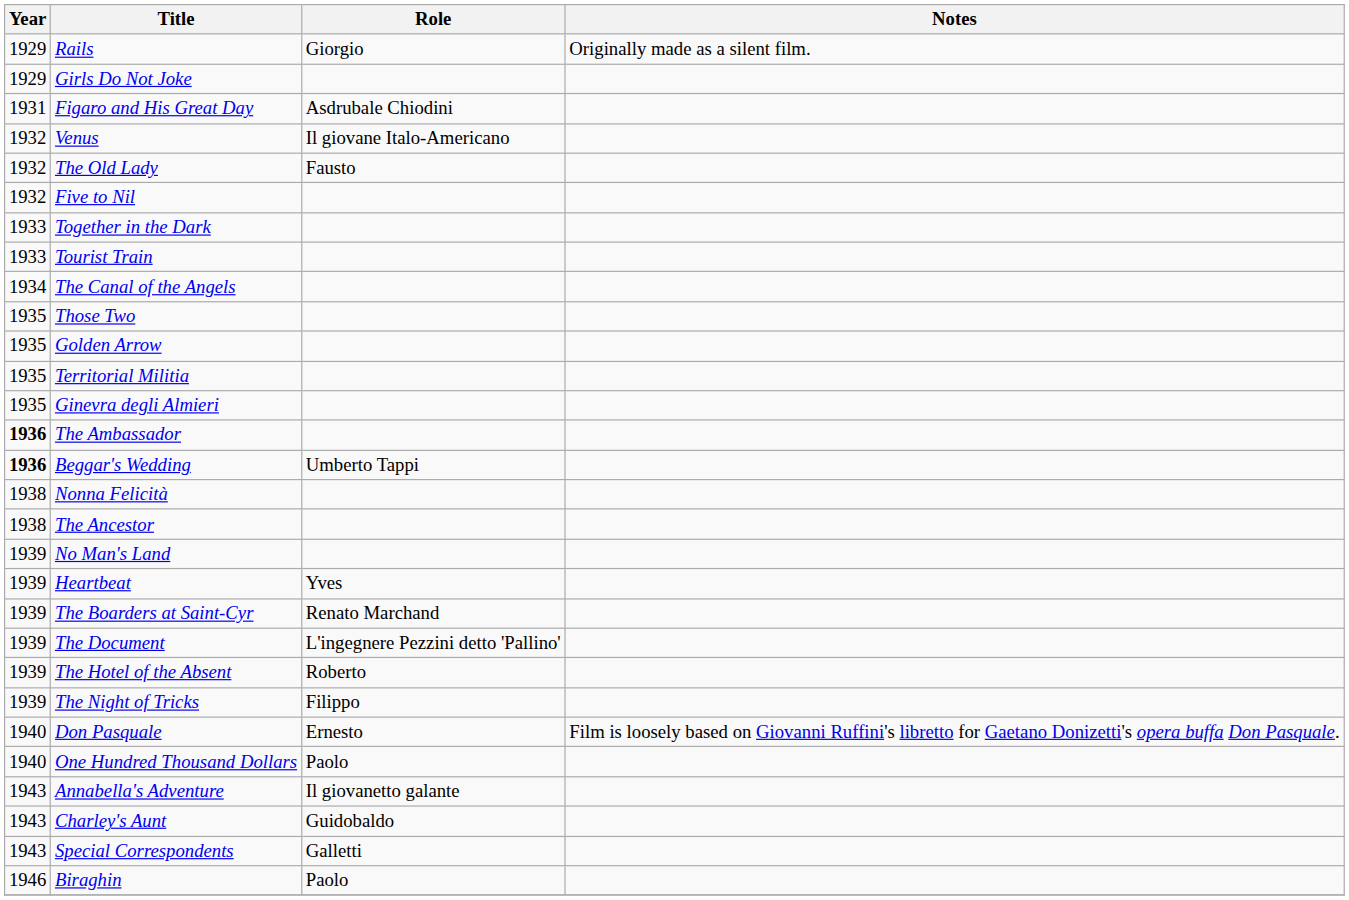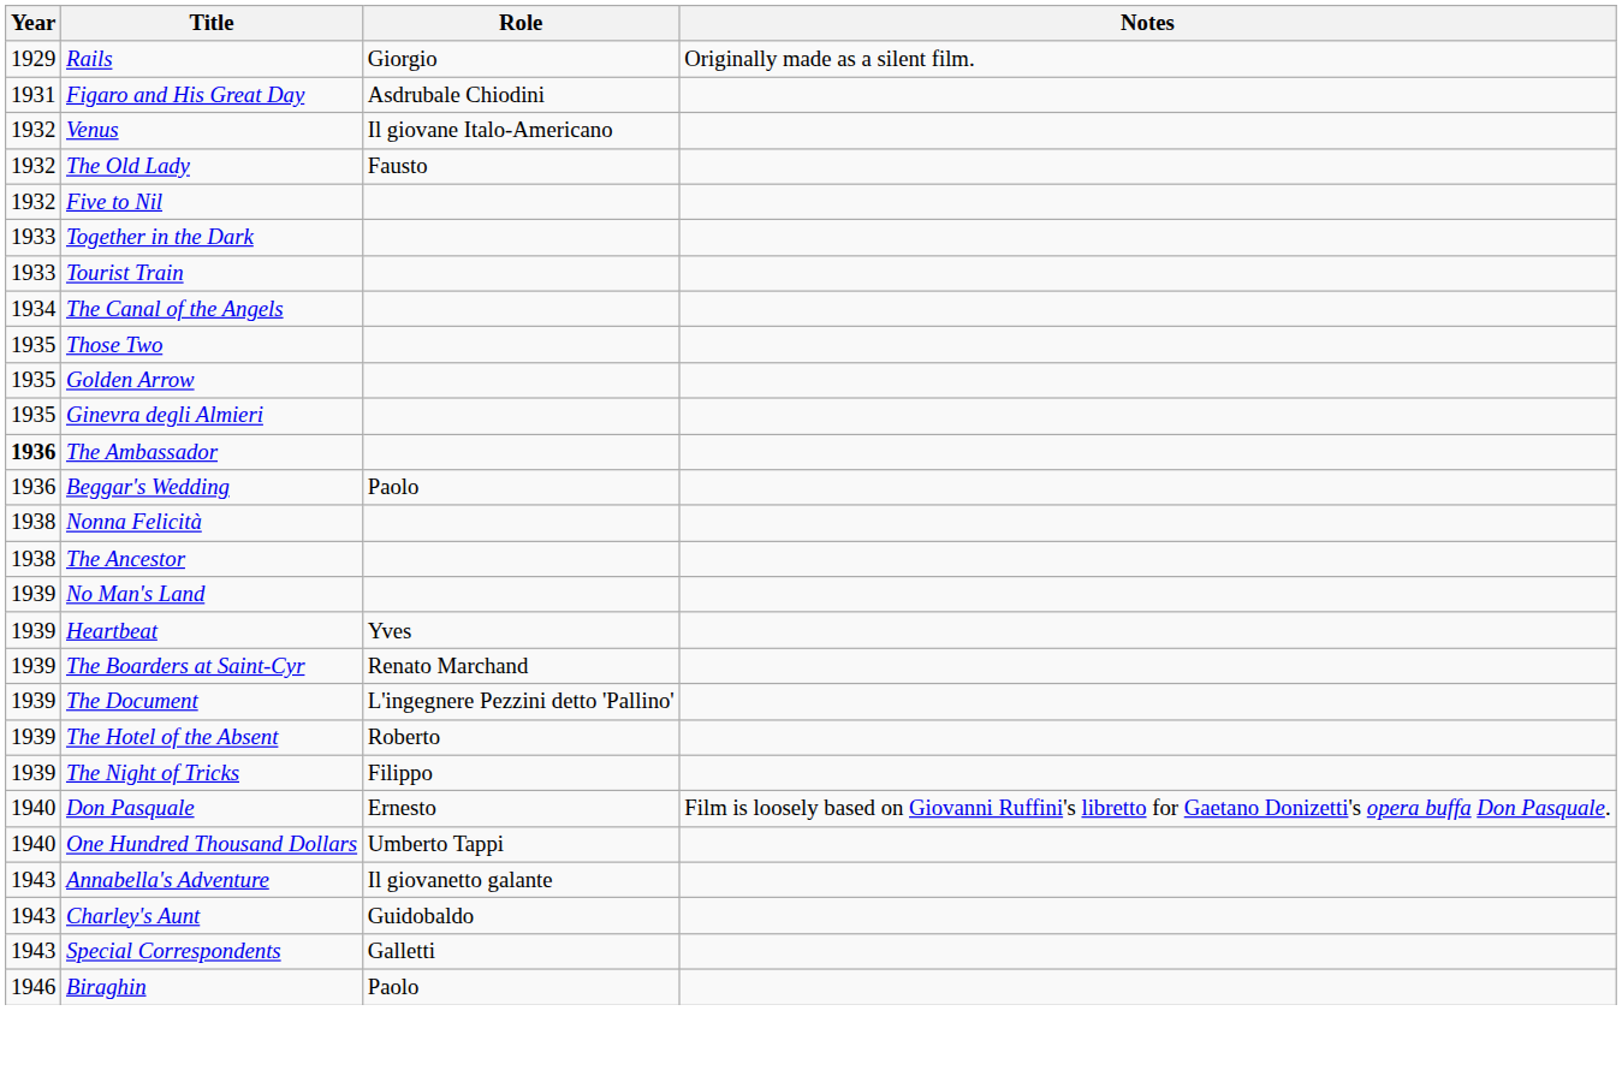- row: 1929 | Girls Do Not Joke
- row: 1935 | Territorial Militia
Beggar's Wedding | Year: bold -> normal
Beggar's Wedding | Role: Umberto Tappi -> Paolo
One Hundred Thousand Dollars | Role: Paolo -> Umberto Tappi
